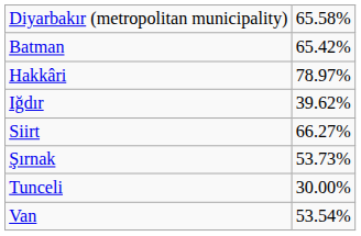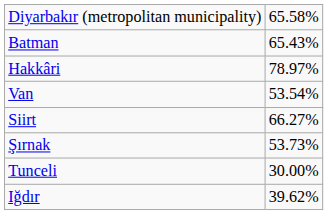Batman | column 2: 65.42% -> 65.43%
rows swapped: Iğdır <-> Van
